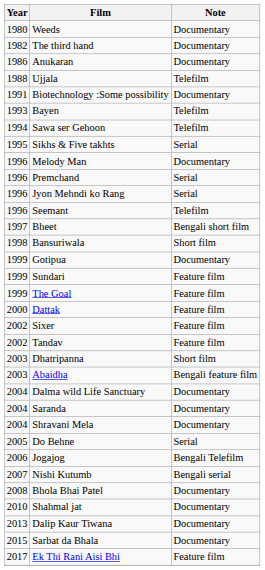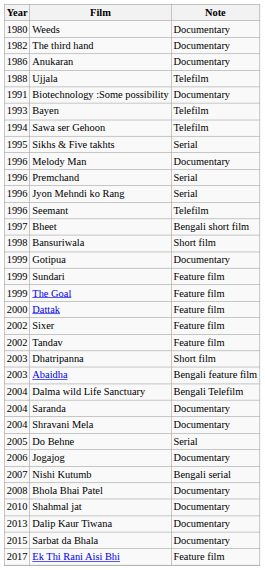Dalma wild Life Sanctuary | Note: Documentary -> Bengali Telefilm
Jogajog | Note: Bengali Telefilm -> Documentary
